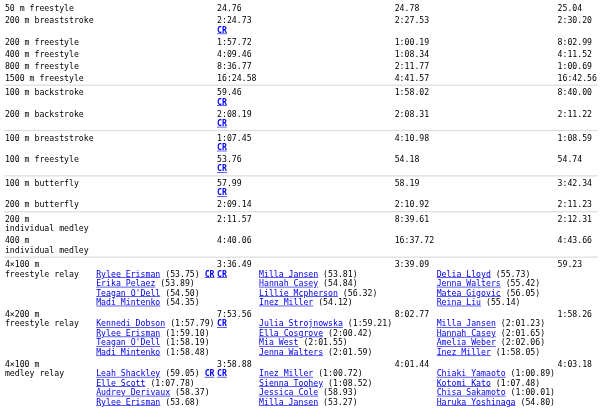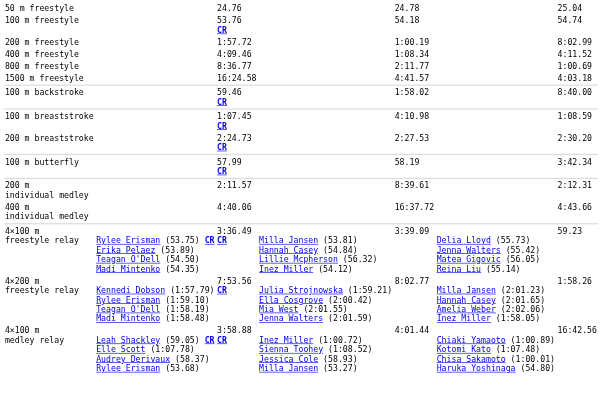rows swapped: 100 m freestyle <-> 200 m breaststroke
1500 m freestyle | column 7: 16:42.56 -> 4:03.18
- row: 200 m backstroke | 2:08.19 CR | 2:08.31 | 2:11.22
- row: 200 m butterfly | 2:09.14 | 2:10.92 | 2:11.23
4×100 m medley relay | column 7: 4:03.18 -> 16:42.56
